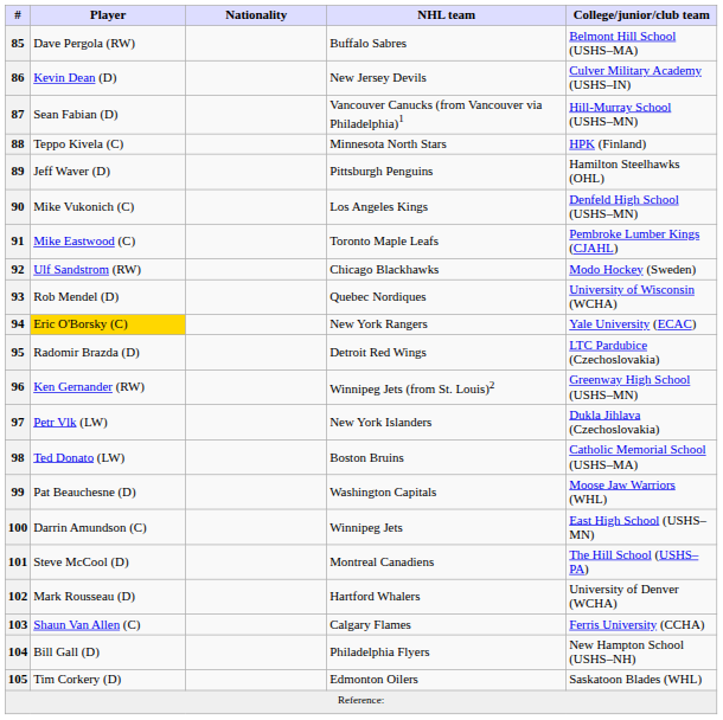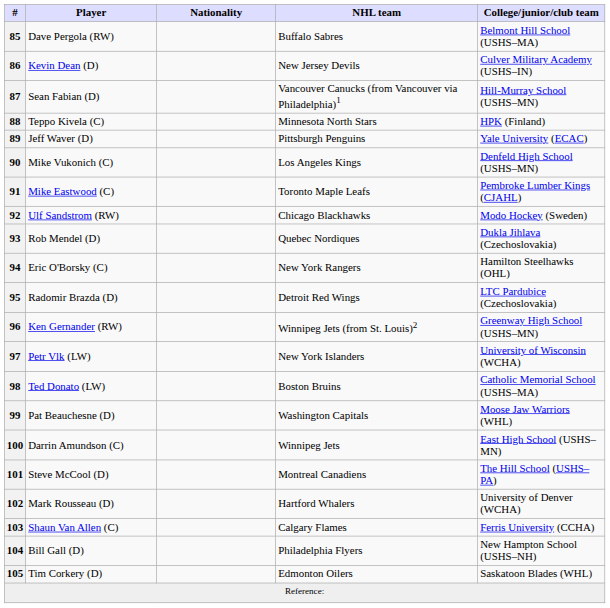89 | College/junior/club team: Hamilton Steelhawks (OHL) -> Yale University (ECAC)
93 | College/junior/club team: University of Wisconsin (WCHA) -> Dukla Jihlava (Czechoslovakia)
94 | Player: gold background -> no background
94 | College/junior/club team: Yale University (ECAC) -> Hamilton Steelhawks (OHL)
97 | College/junior/club team: Dukla Jihlava (Czechoslovakia) -> University of Wisconsin (WCHA)
